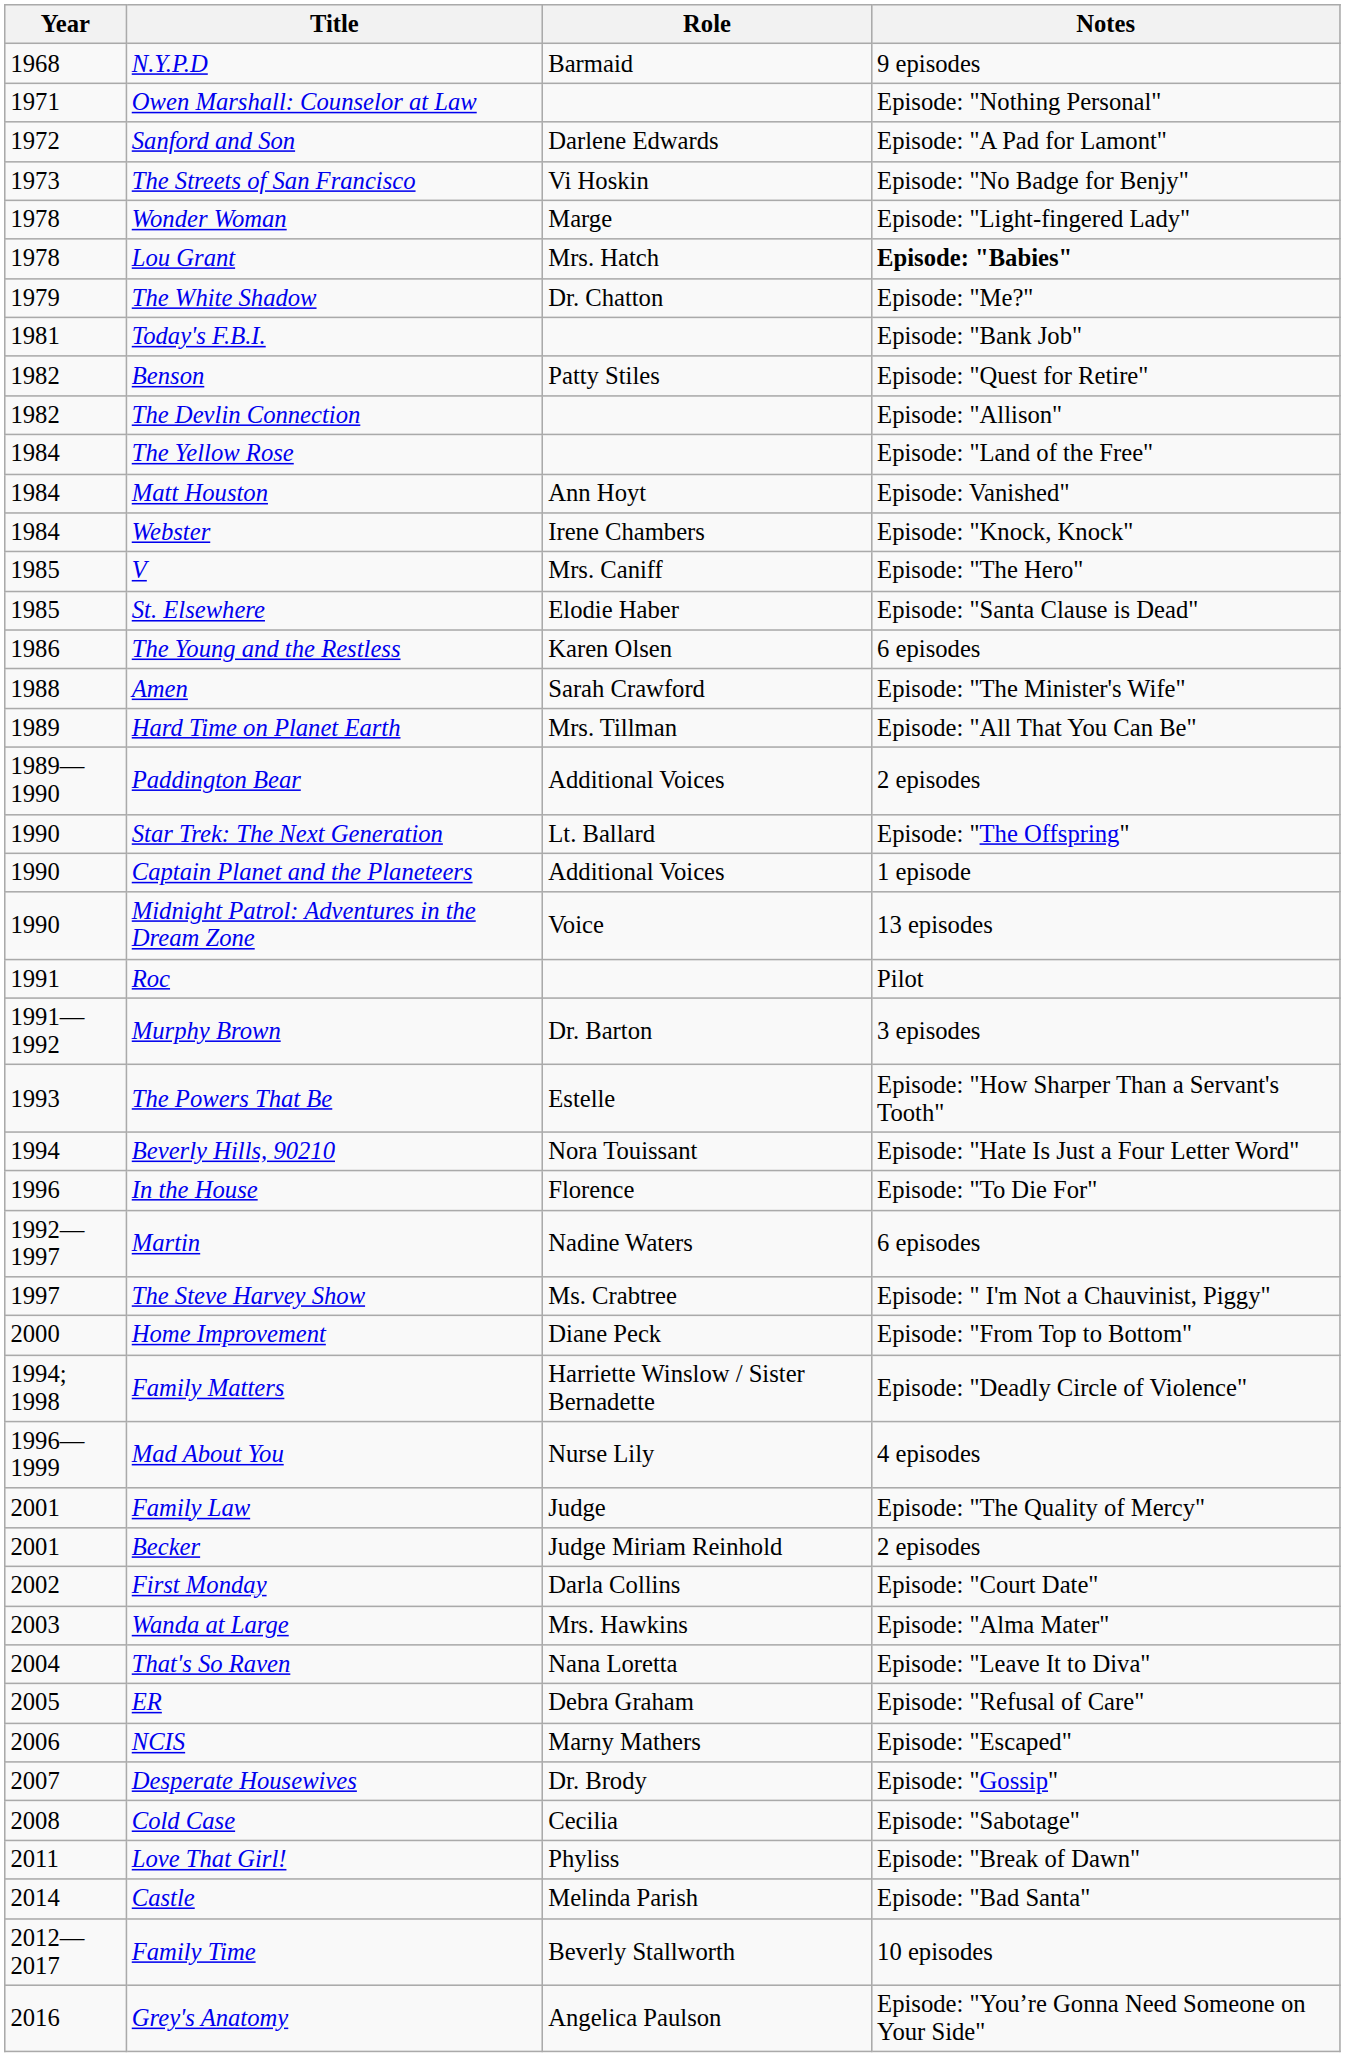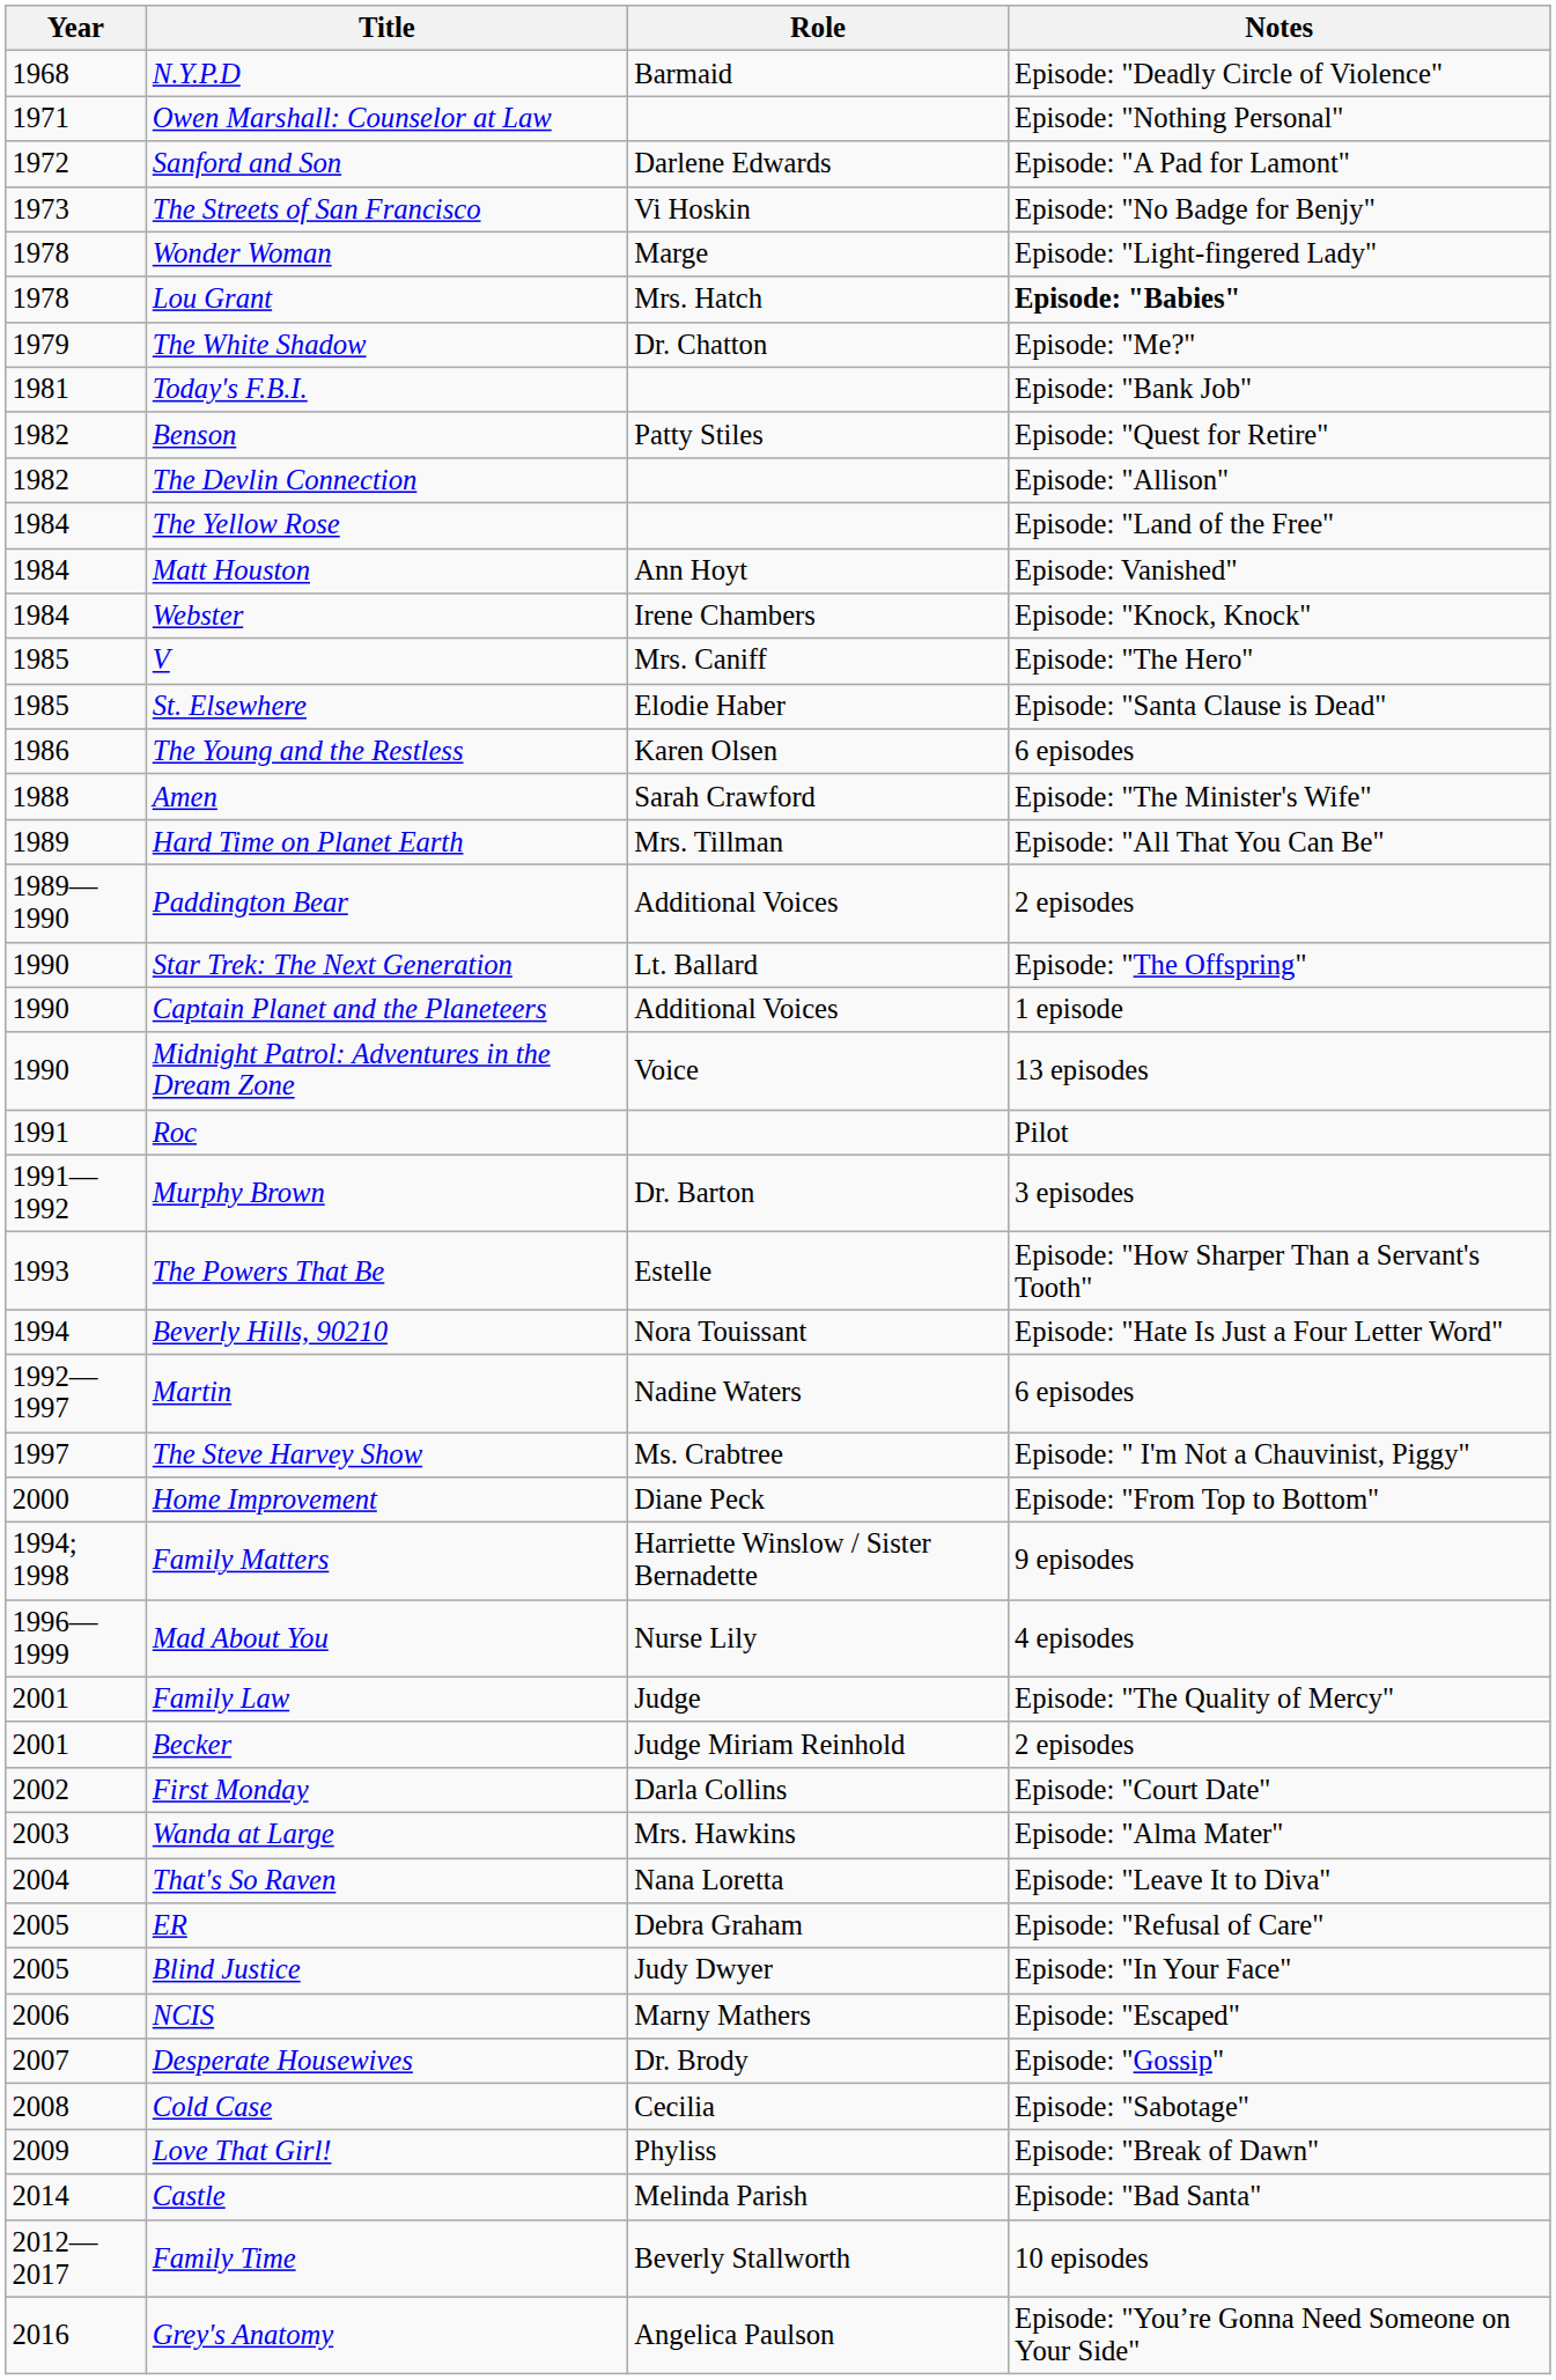N.Y.P.D | Notes: 9 episodes -> Episode: "Deadly Circle of Violence"
- row: 1996 | In the House | Florence | Episode: "To Die For"
Family Matters | Notes: Episode: "Deadly Circle of Violence" -> 9 episodes
+ row: 2005 | Blind Justice | Judy Dwyer | Episode: "In Your Face"
Love That Girl! | Year: 2011 -> 2009
